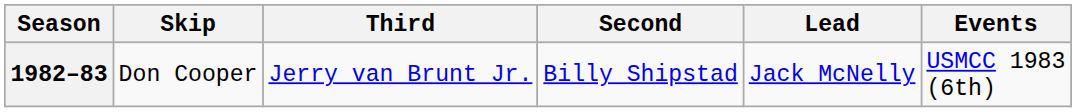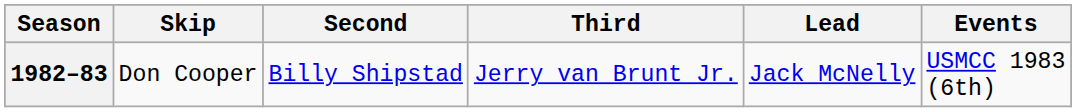columns swapped: Third <-> Second
